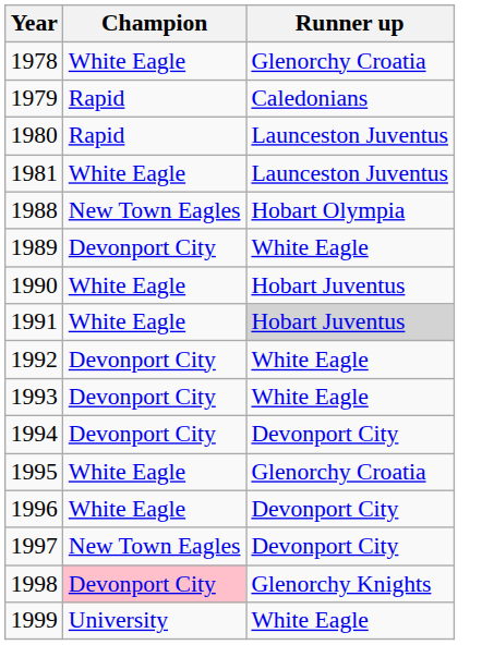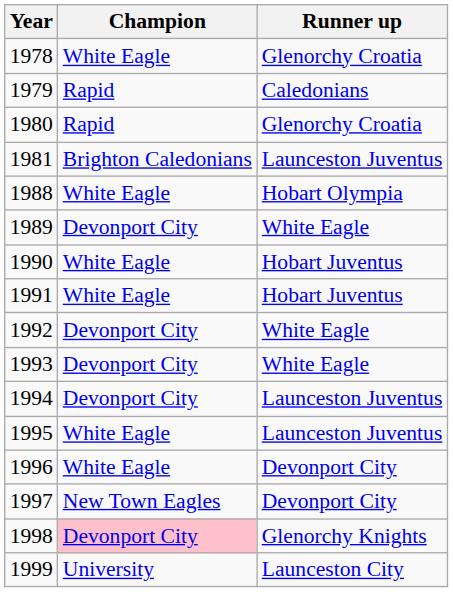1980 | Runner up: Launceston Juventus -> Glenorchy Croatia
1981 | Champion: White Eagle -> Brighton Caledonians
1988 | Champion: New Town Eagles -> White Eagle
1991 | Runner up: lightgrey background -> no background
1994 | Runner up: Devonport City -> Launceston Juventus
1995 | Runner up: Glenorchy Croatia -> Launceston Juventus
1999 | Runner up: White Eagle -> Launceston City
